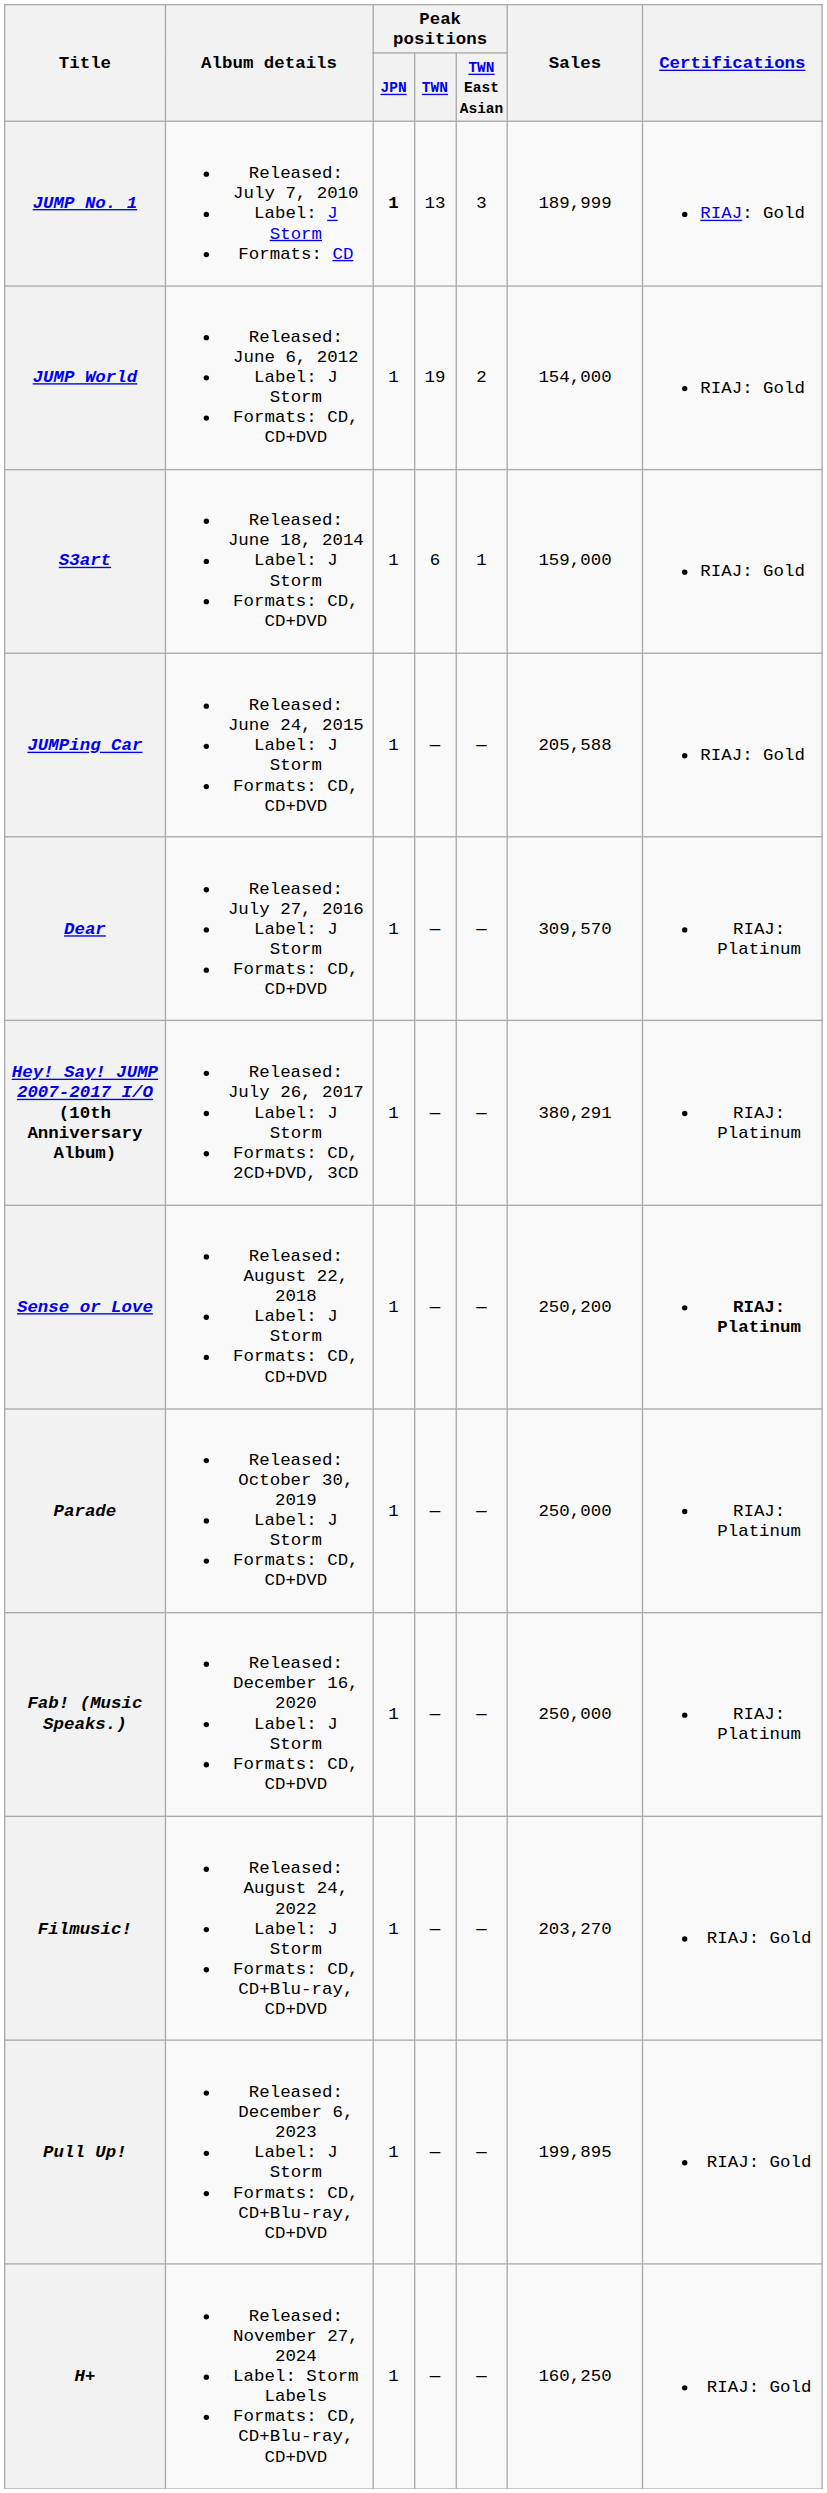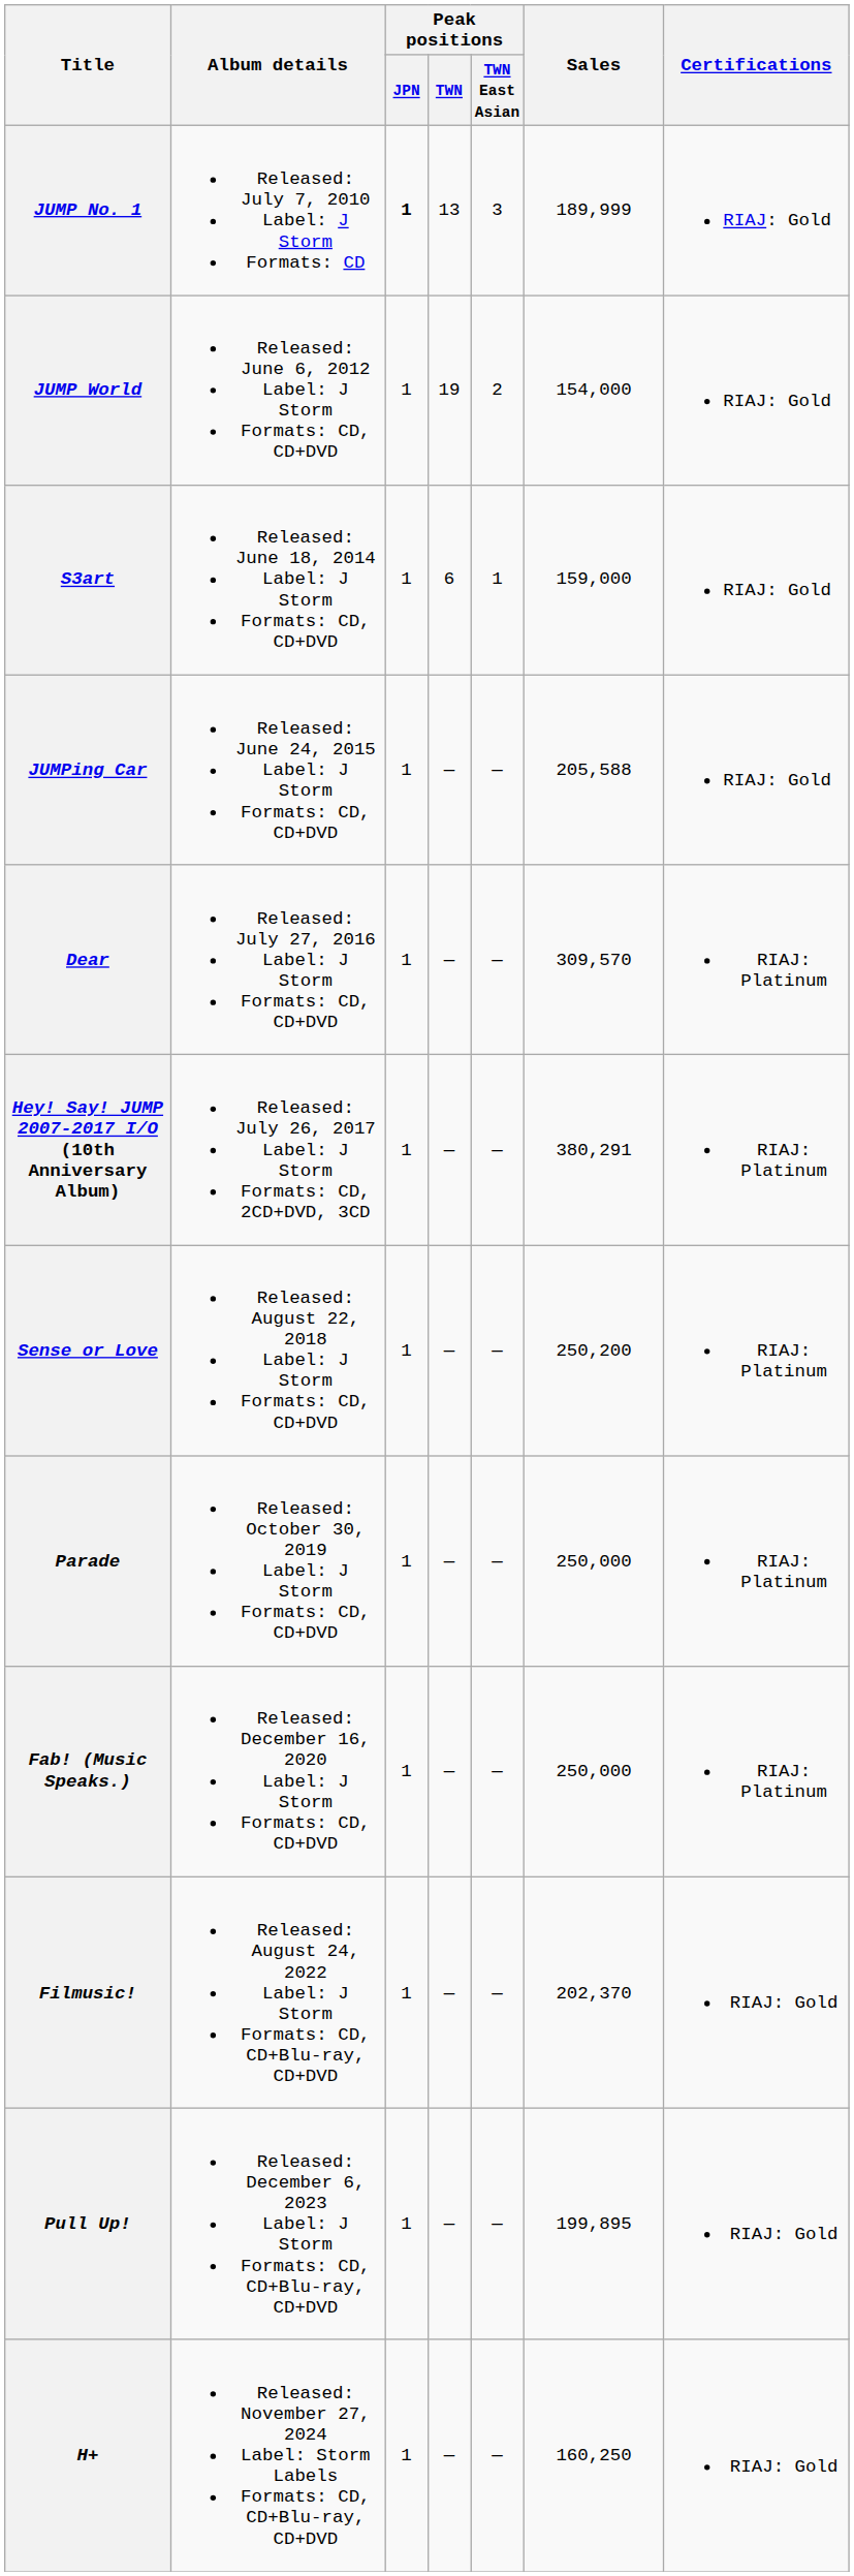Sense or Love | Certifications: bold -> normal
Filmusic! | Sales: 203,270 -> 202,370
